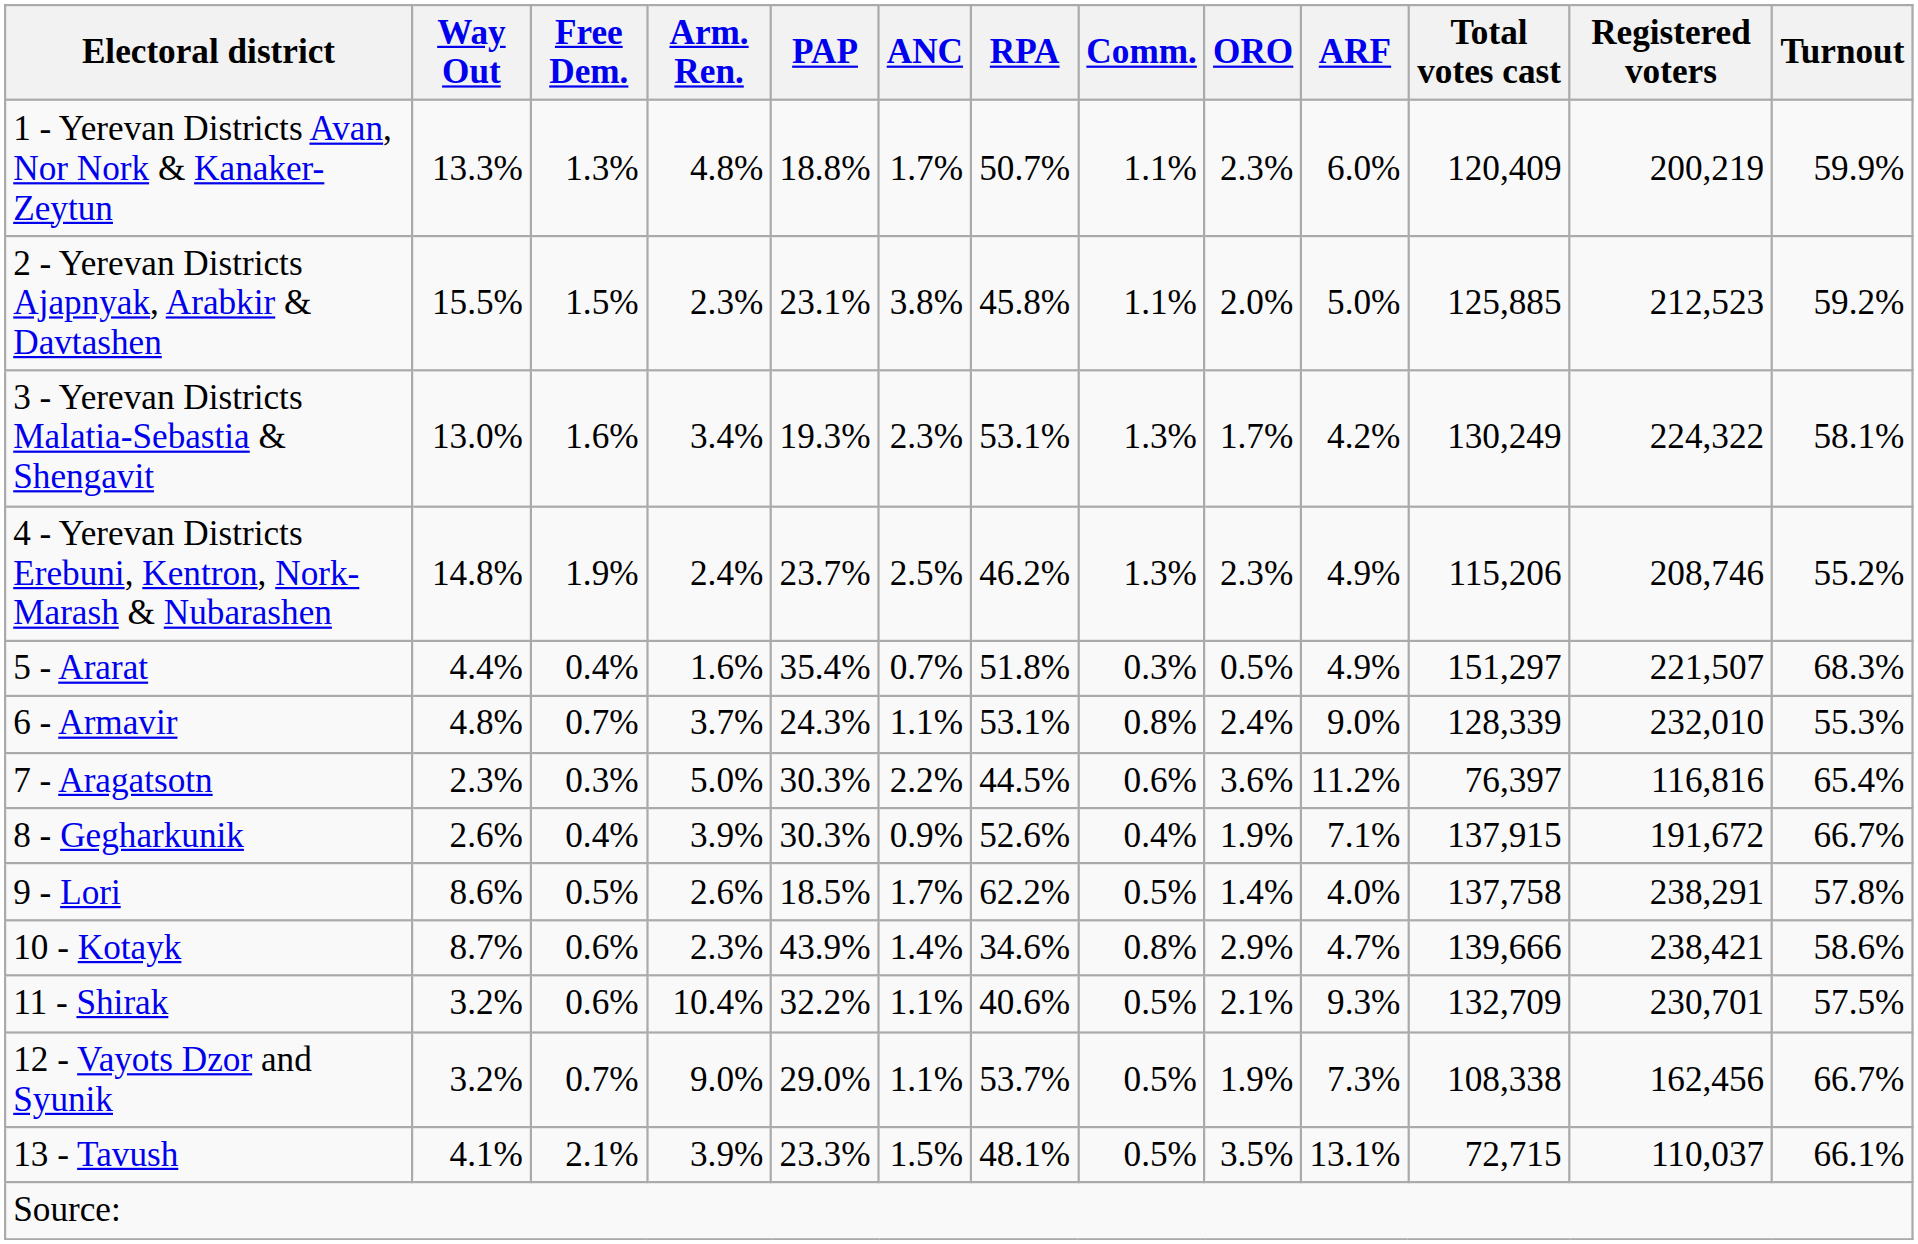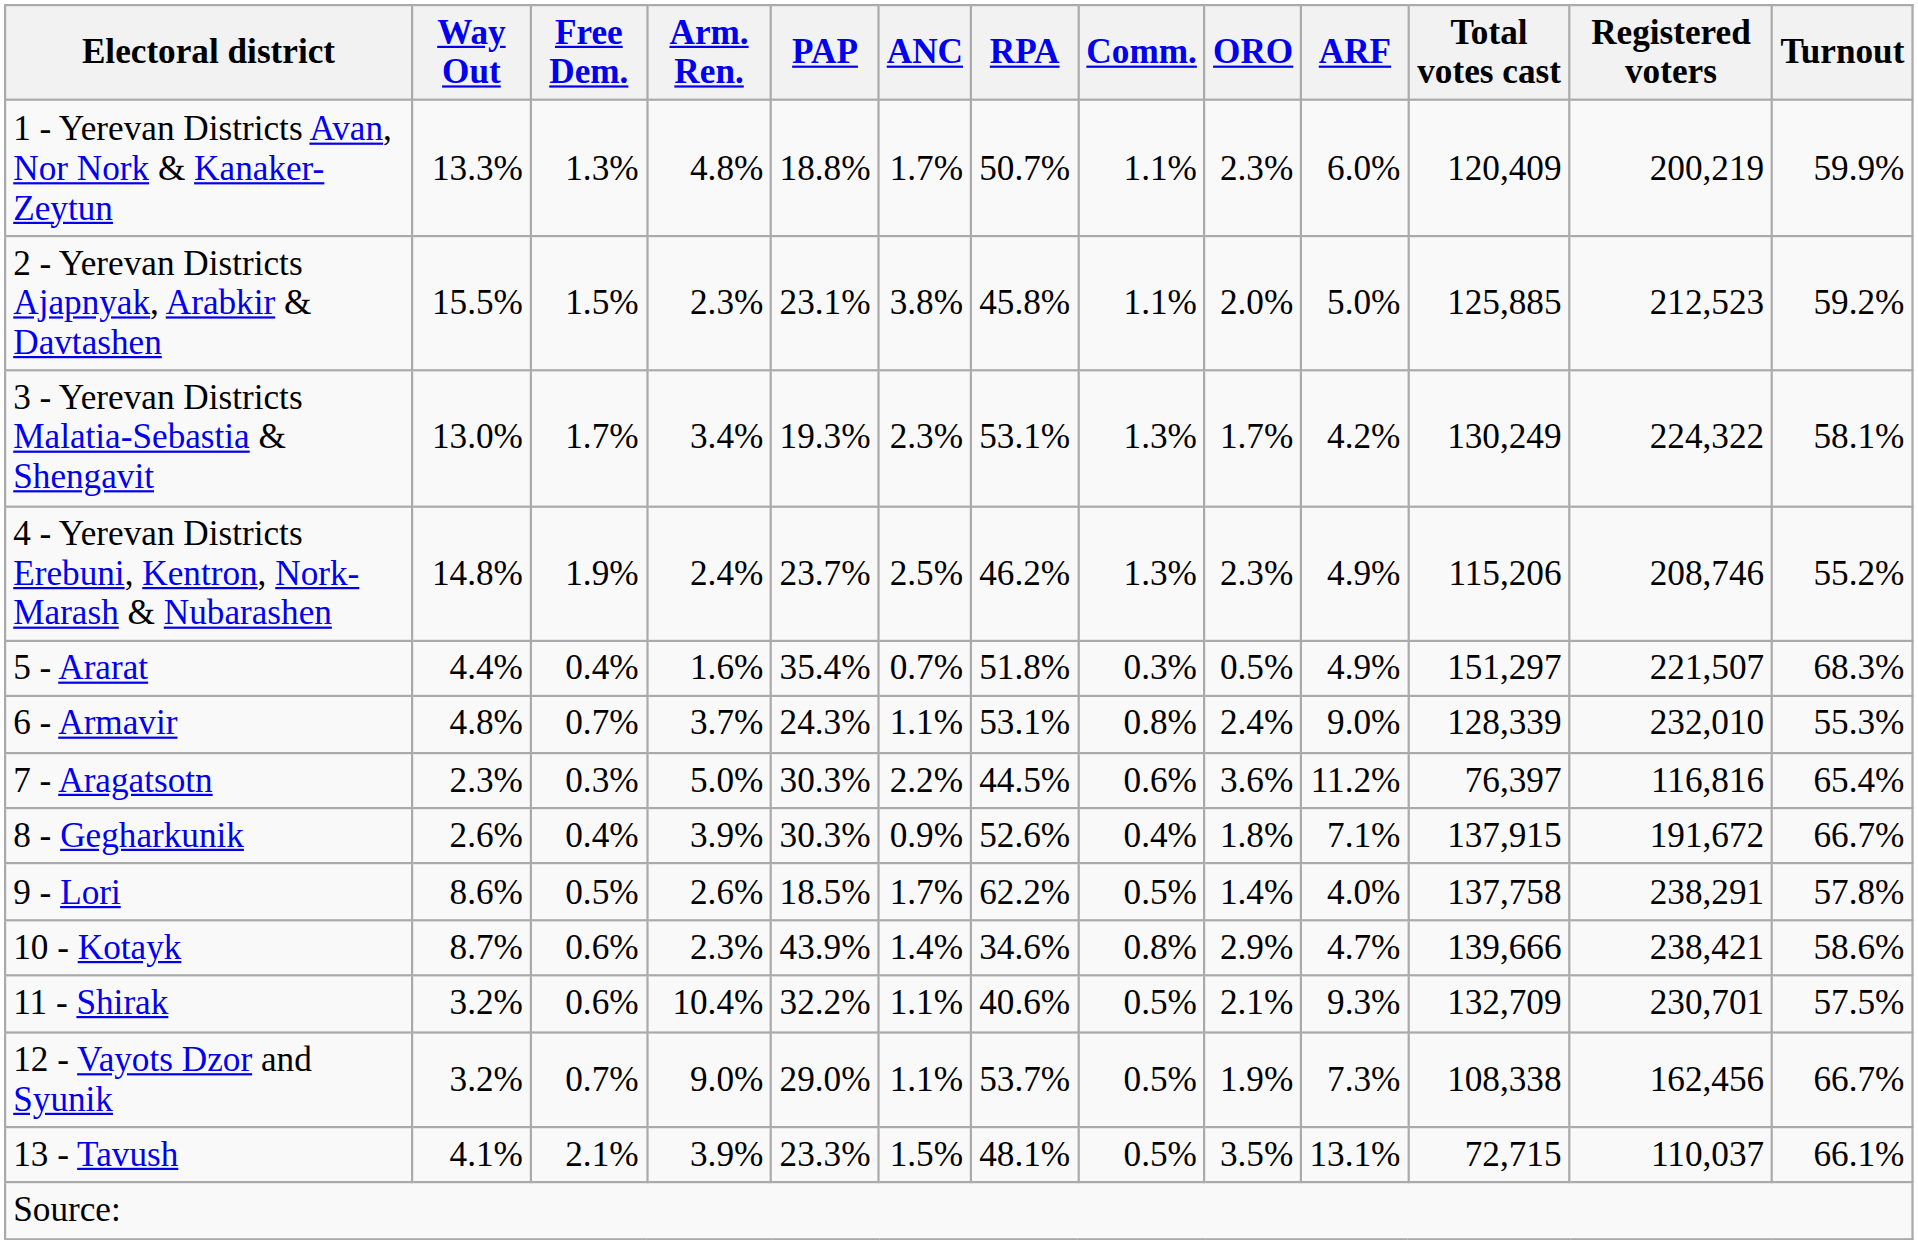3 - Yerevan Districts Malatia-Sebastia & Shengavit | Free Dem.: 1.6% -> 1.7%
8 - Gegharkunik | ORO: 1.9% -> 1.8%
